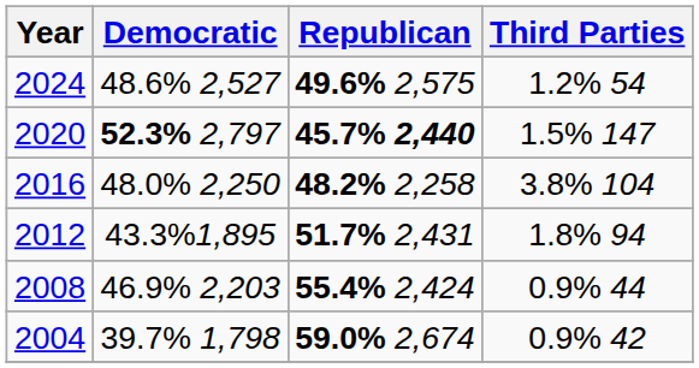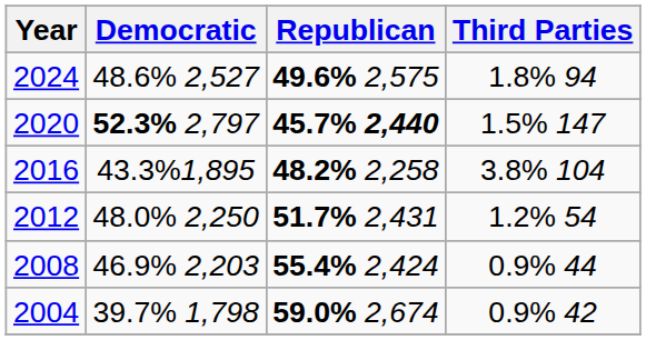2024 | Third Parties: 1.2% 54 -> 1.8% 94
2016 | Democratic: 48.0% 2,250 -> 43.3%1,895
2012 | Democratic: 43.3%1,895 -> 48.0% 2,250
2012 | Third Parties: 1.8% 94 -> 1.2% 54
